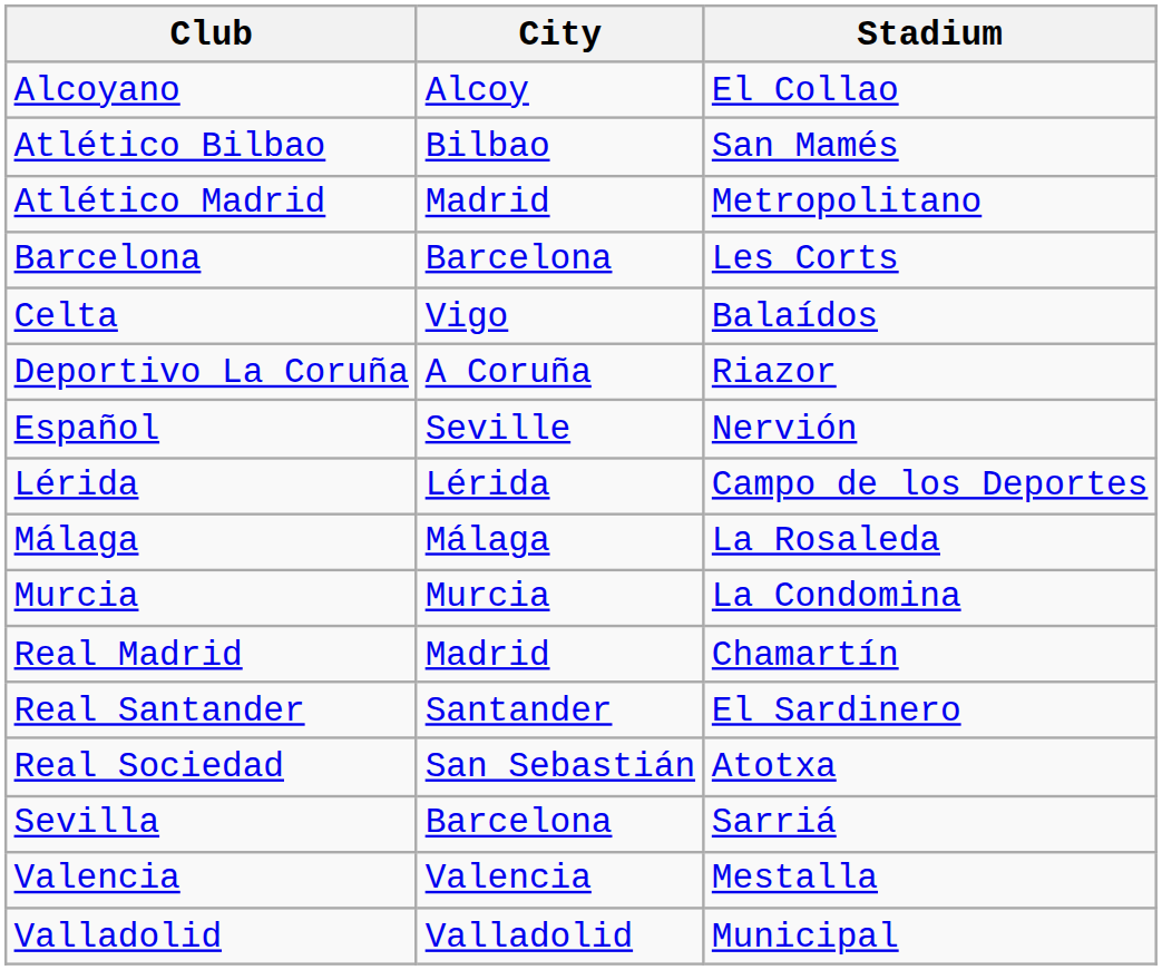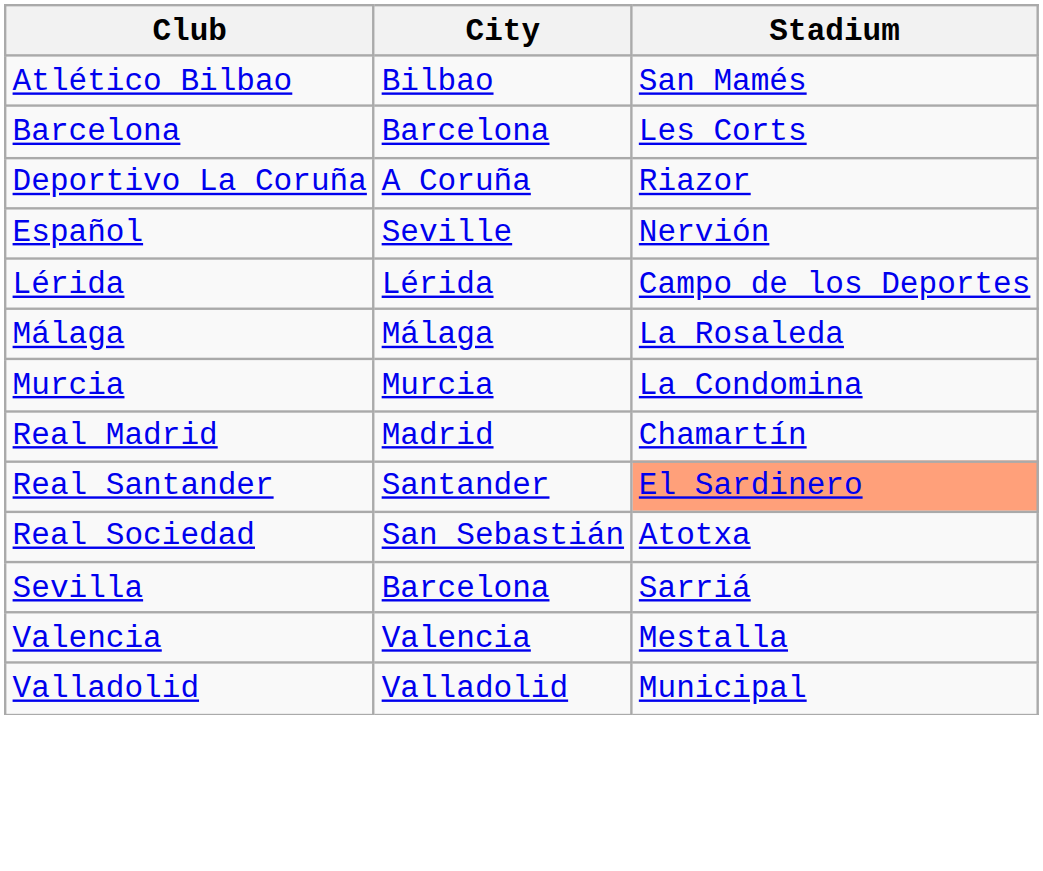- row: Alcoyano | Alcoy | El Collao
- row: Atlético Madrid | Madrid | Metropolitano
- row: Celta | Vigo | Balaídos
Real Santander | Stadium: no background -> lightsalmon background
